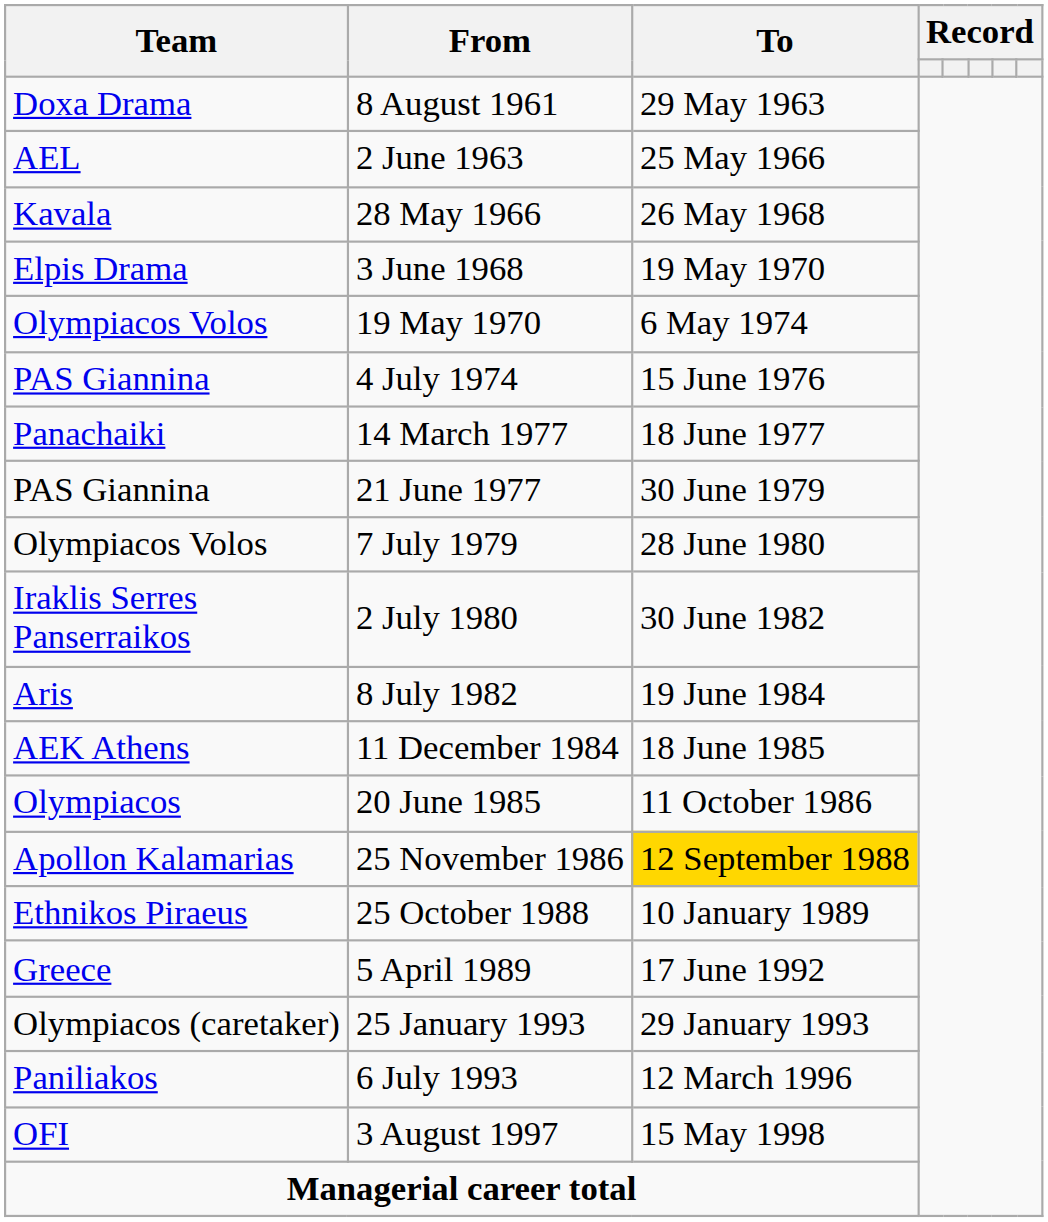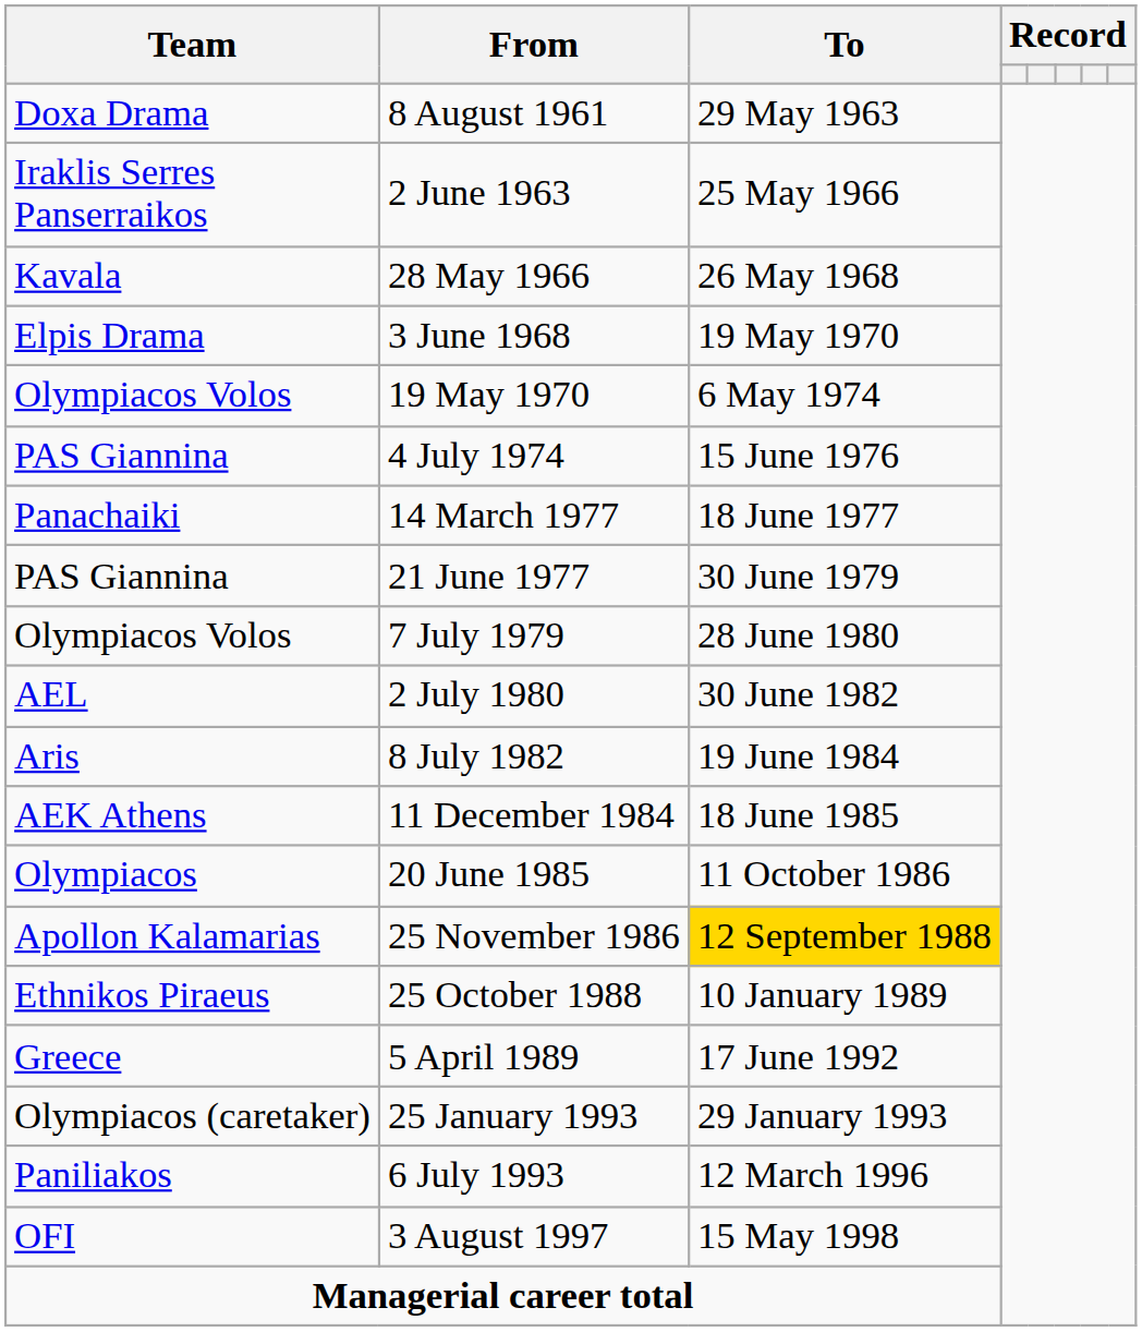2 June 1963 | Team: AEL -> Ιraklis Serres Panserraikos
2 July 1980 | Team: Ιraklis Serres Panserraikos -> AEL
